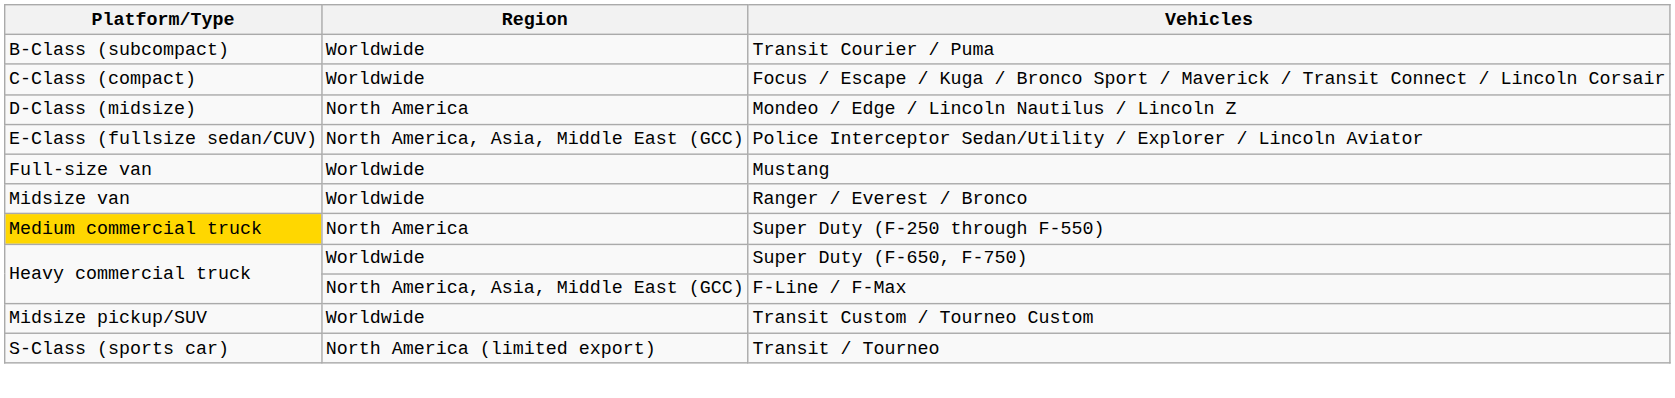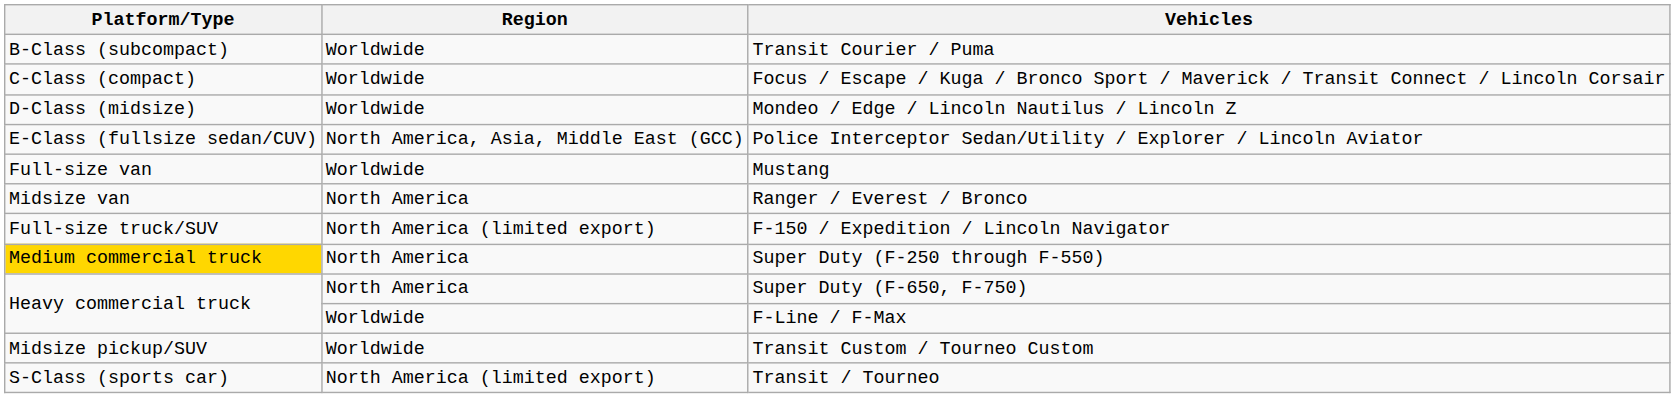Mondeo / Edge / Lincoln Nautilus / Lincoln Z | Region: North America -> Worldwide
Ranger / Everest / Bronco | Region: Worldwide -> North America
+ row: Full-size truck/SUV | North America (limited export) | F-150 / Expedition / Lincoln Navigator
Super Duty (F-650, F-750) | Region: Worldwide -> North America
F-Line / F-Max | Region: North America, Asia, Middle East (GCC) -> Worldwide
